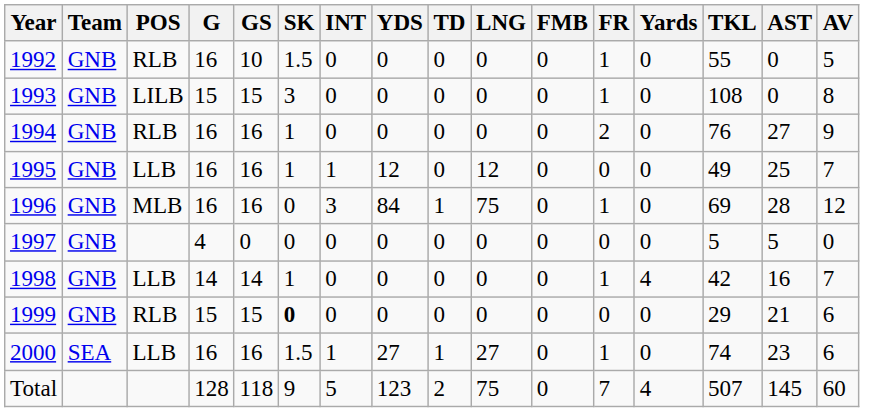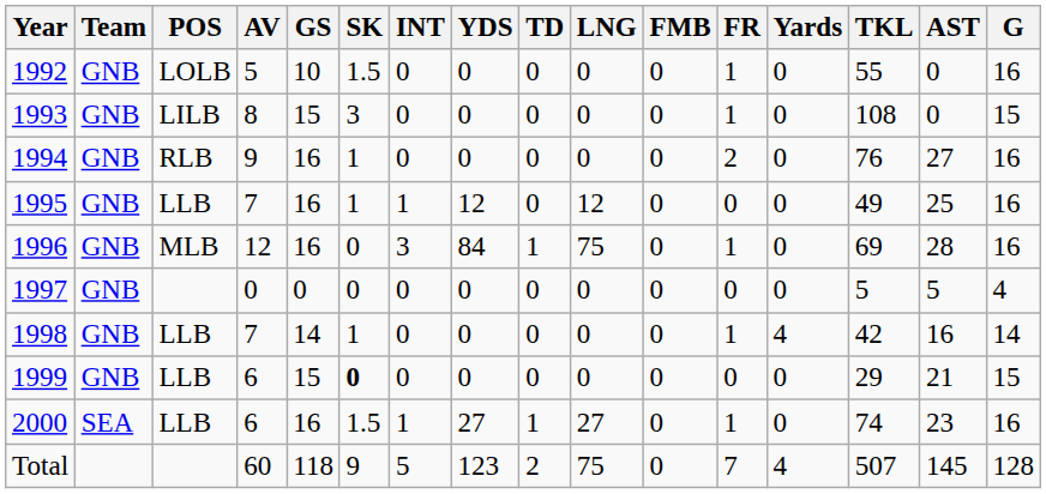columns swapped: G <-> AV
1992 | POS: RLB -> LOLB
1999 | POS: RLB -> LLB
